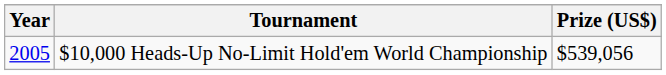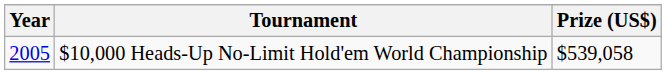$10,000 Heads-Up No-Limit Hold'em World Championship | Prize (US$): $539,056 -> $539,058
